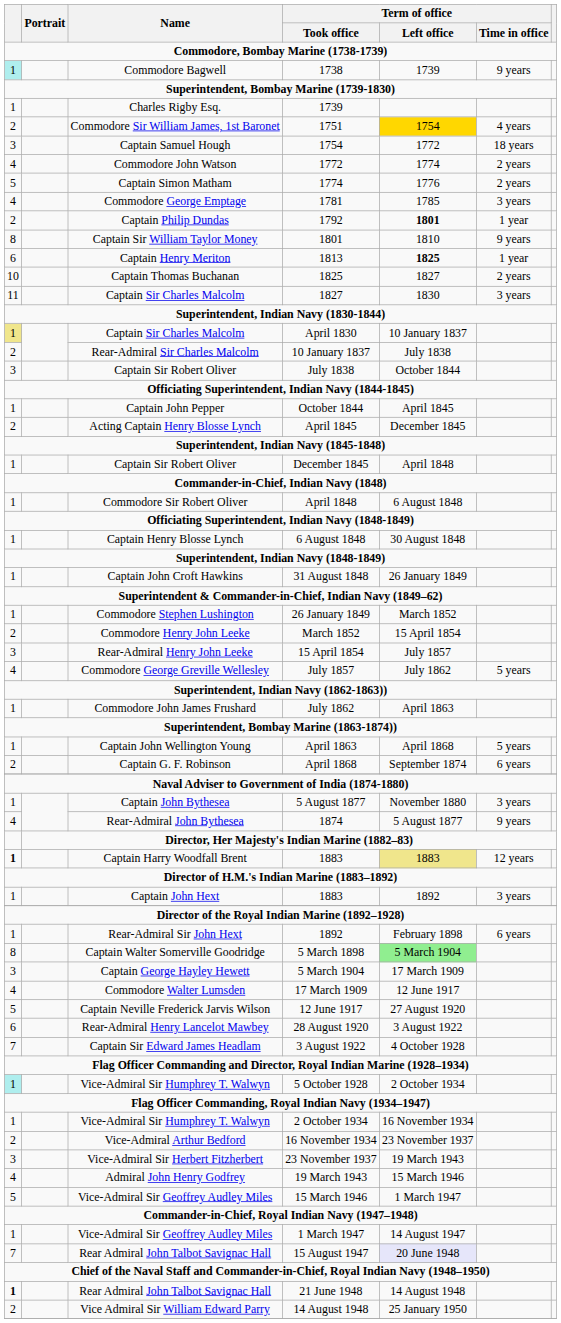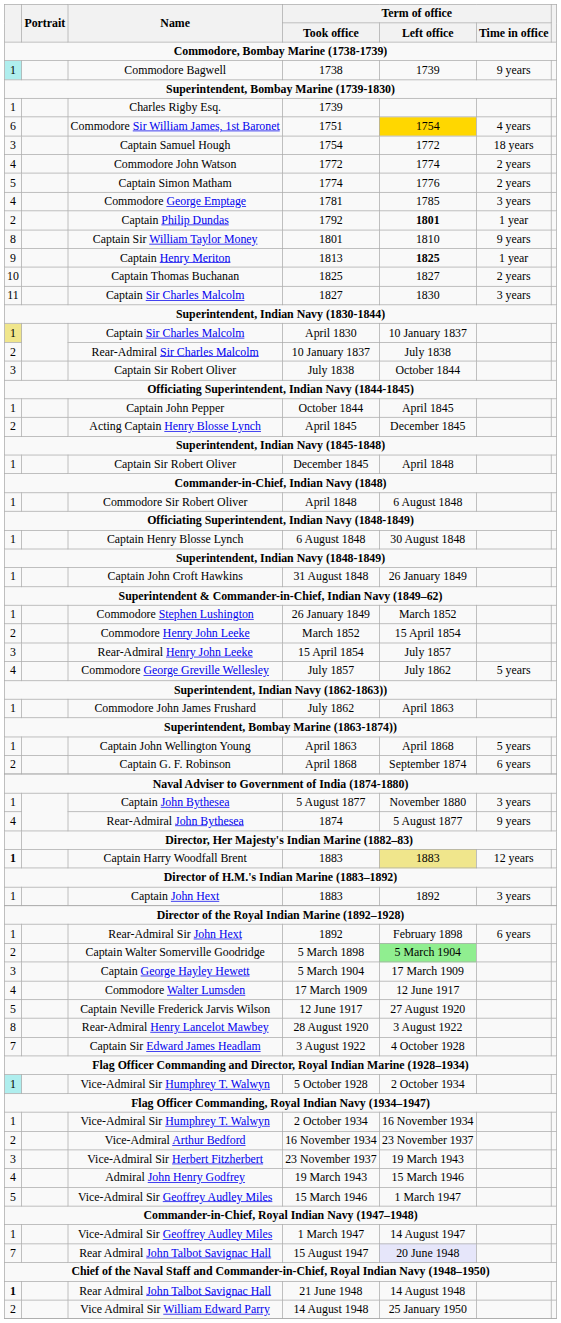1751 | column 1: 2 -> 6
1813 | column 1: 6 -> 9
5 March 1898 | column 1: 8 -> 2
28 August 1920 | column 1: 6 -> 8
